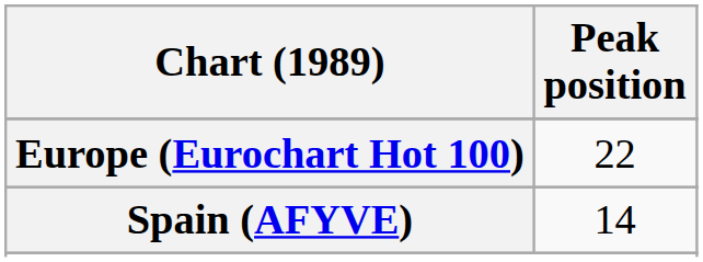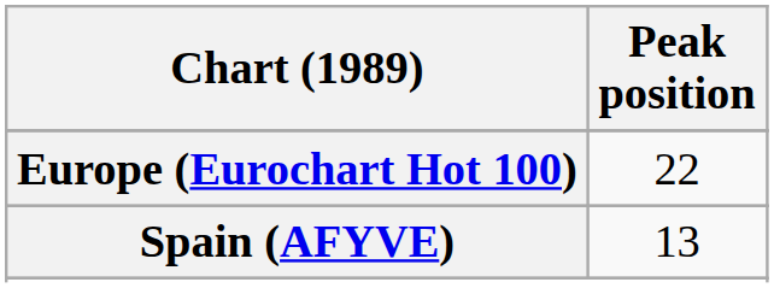Spain (AFYVE) | Peak position: 14 -> 13
